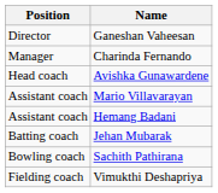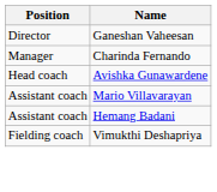- row: Batting coach | Jehan Mubarak
- row: Bowling coach | Sachith Pathirana
